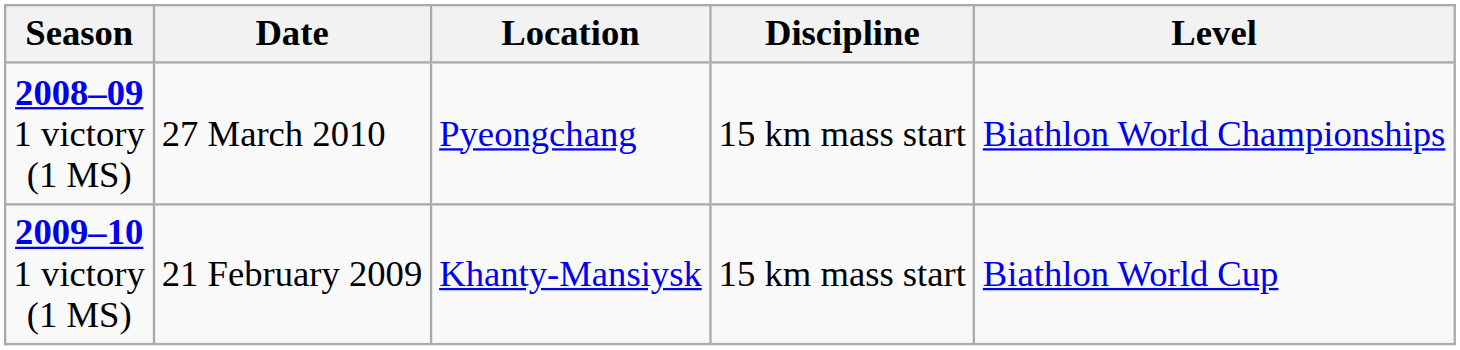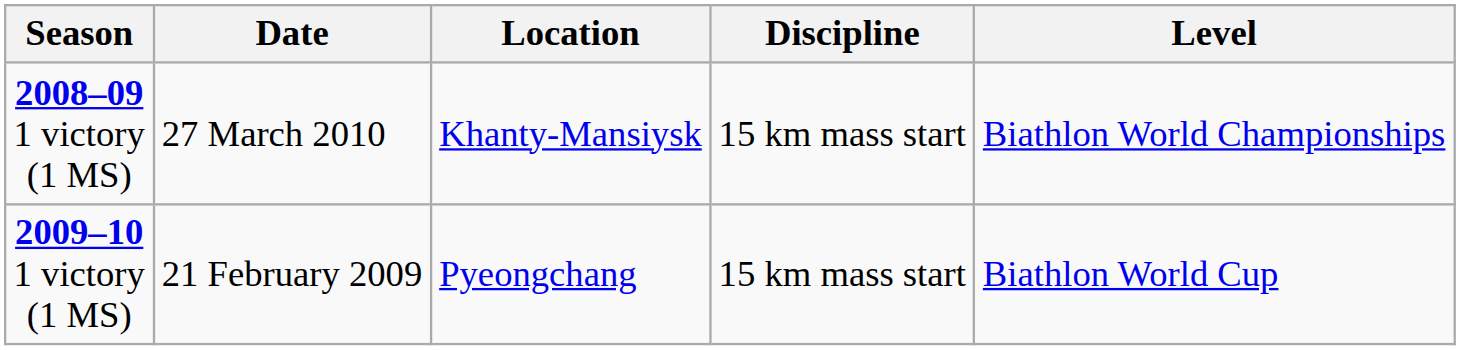2008–09 1 victory (1 MS) | Location: Pyeongchang -> Khanty-Mansiysk
2009–10 1 victory (1 MS) | Location: Khanty-Mansiysk -> Pyeongchang
